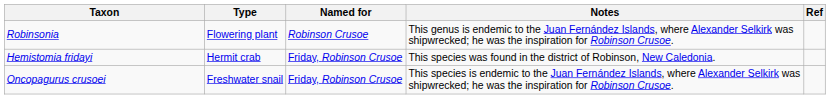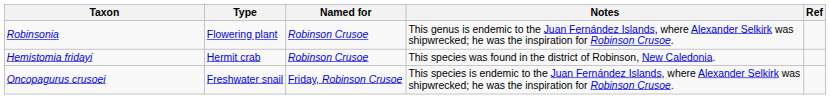Hemistomia fridayi | Named for: Friday, Robinson Crusoe -> Robinson Crusoe
